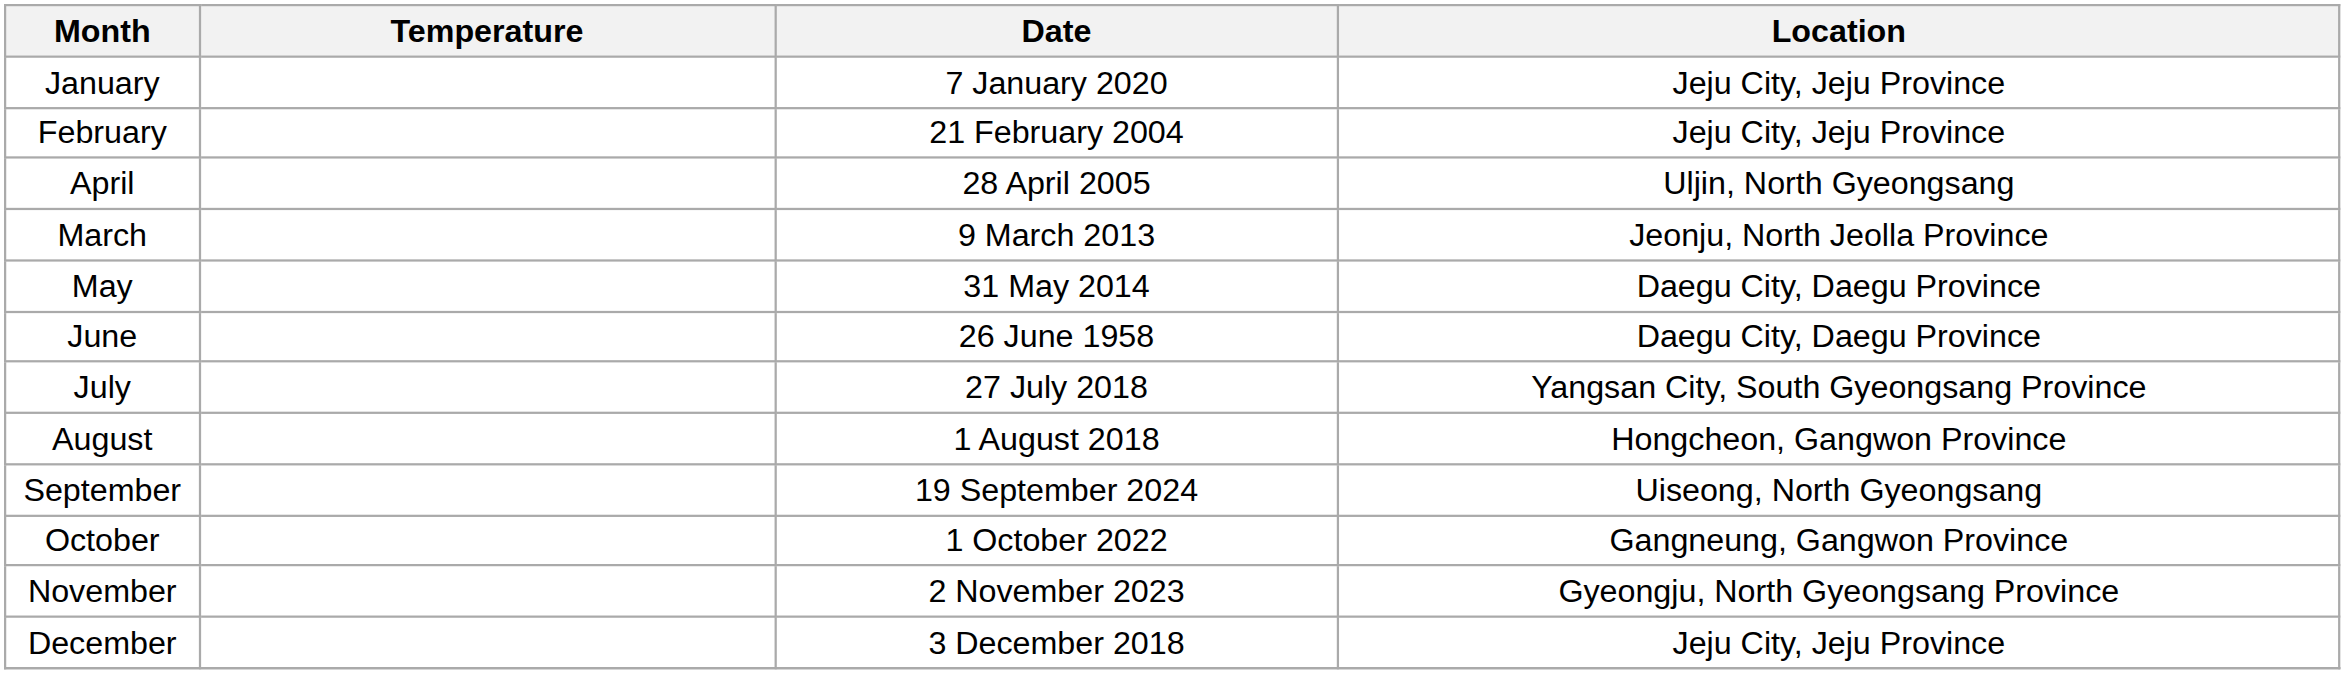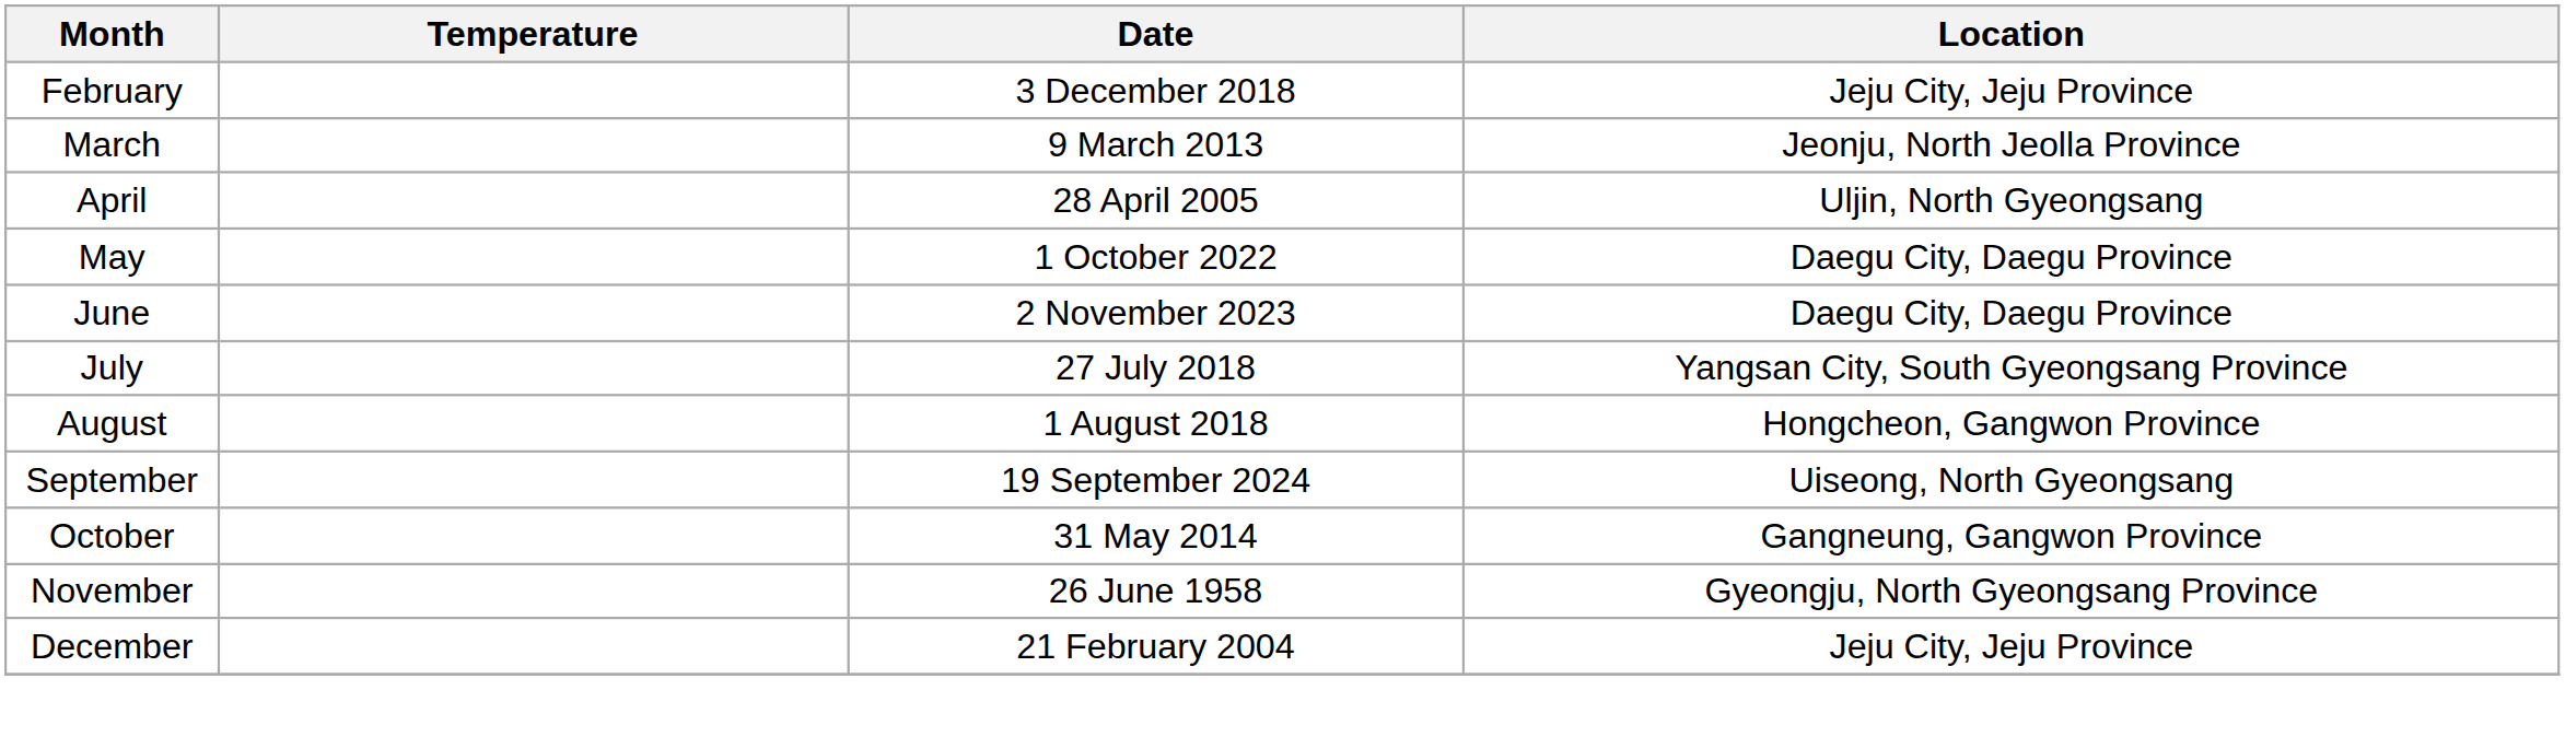- row: January | 7 January 2020 | Jeju City, Jeju Province
February | Date: 21 February 2004 -> 3 December 2018
rows swapped: March <-> April
May | Date: 31 May 2014 -> 1 October 2022
June | Date: 26 June 1958 -> 2 November 2023
October | Date: 1 October 2022 -> 31 May 2014
November | Date: 2 November 2023 -> 26 June 1958
December | Date: 3 December 2018 -> 21 February 2004
